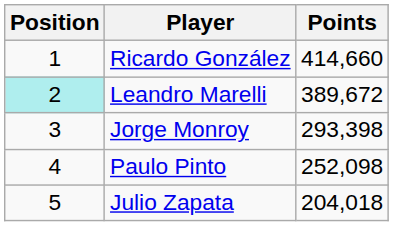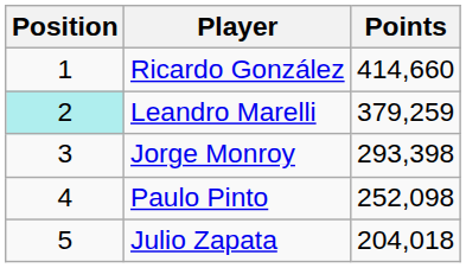Leandro Marelli | Points: 389,672 -> 379,259
